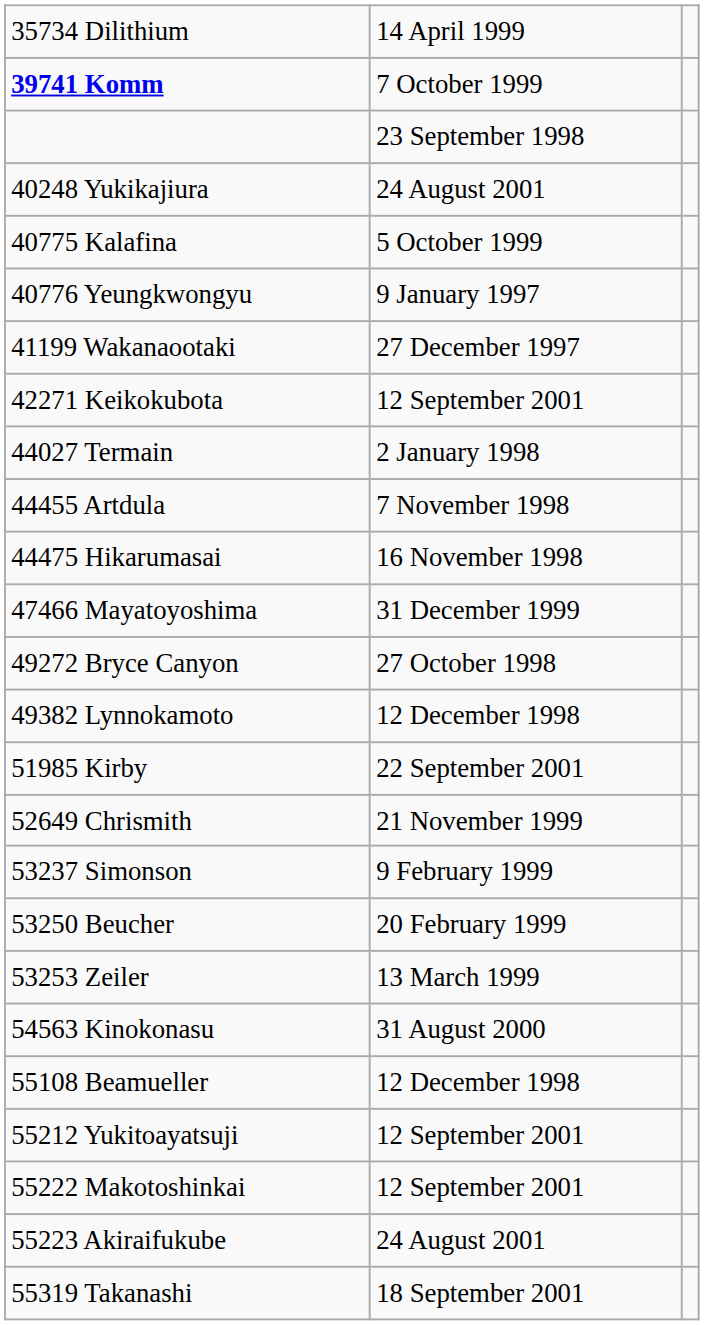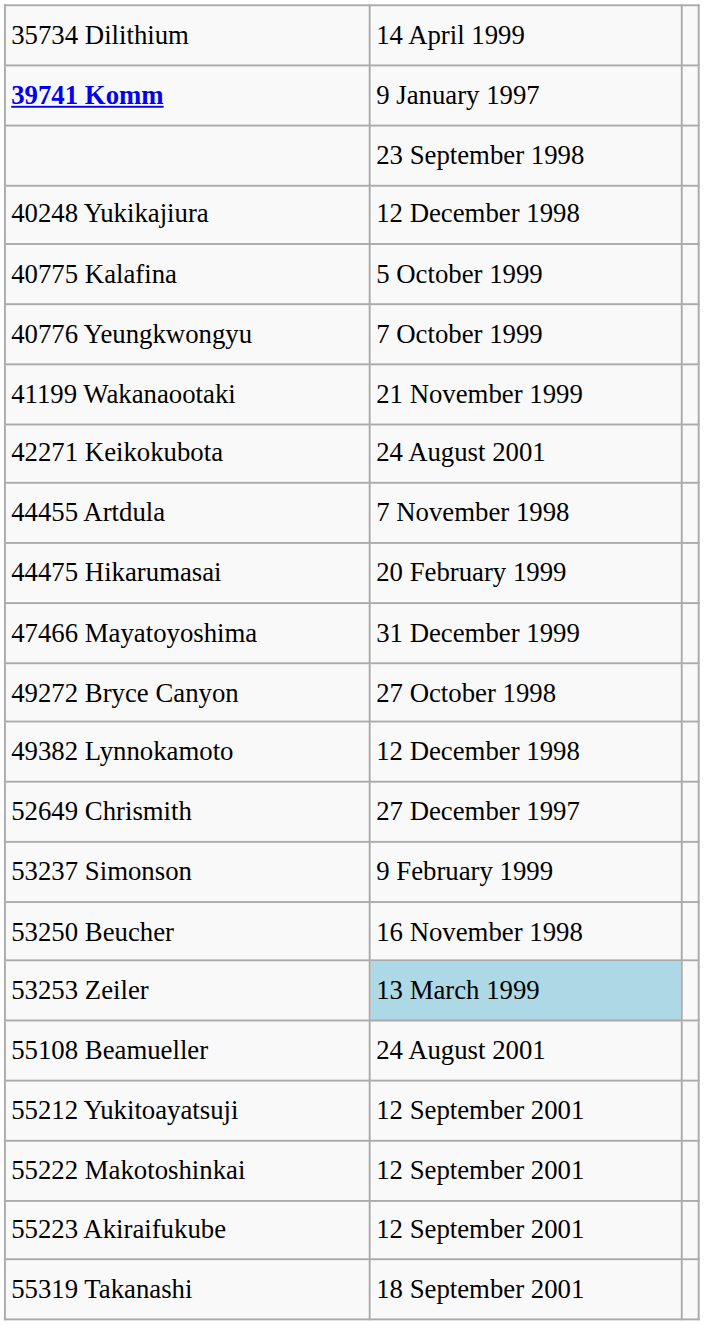39741 Komm | column 2: 7 October 1999 -> 9 January 1997
40248 Yukikajiura | column 2: 24 August 2001 -> 12 December 1998
40776 Yeungkwongyu | column 2: 9 January 1997 -> 7 October 1999
41199 Wakanaootaki | column 2: 27 December 1997 -> 21 November 1999
42271 Keikokubota | column 2: 12 September 2001 -> 24 August 2001
- row: 44027 Termain | 2 January 1998
44475 Hikarumasai | column 2: 16 November 1998 -> 20 February 1999
- row: 51985 Kirby | 22 September 2001
52649 Chrismith | column 2: 21 November 1999 -> 27 December 1997
53250 Beucher | column 2: 20 February 1999 -> 16 November 1998
53253 Zeiler | column 2: no background -> lightblue background
- row: 54563 Kinokonasu | 31 August 2000
55108 Beamueller | column 2: 12 December 1998 -> 24 August 2001
55223 Akiraifukube | column 2: 24 August 2001 -> 12 September 2001
